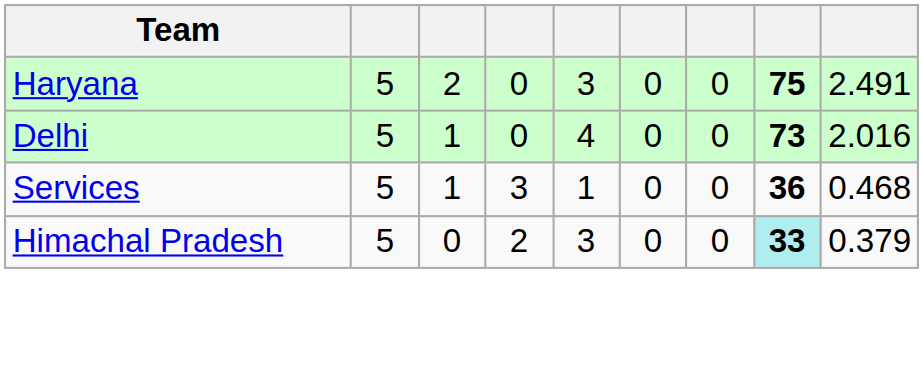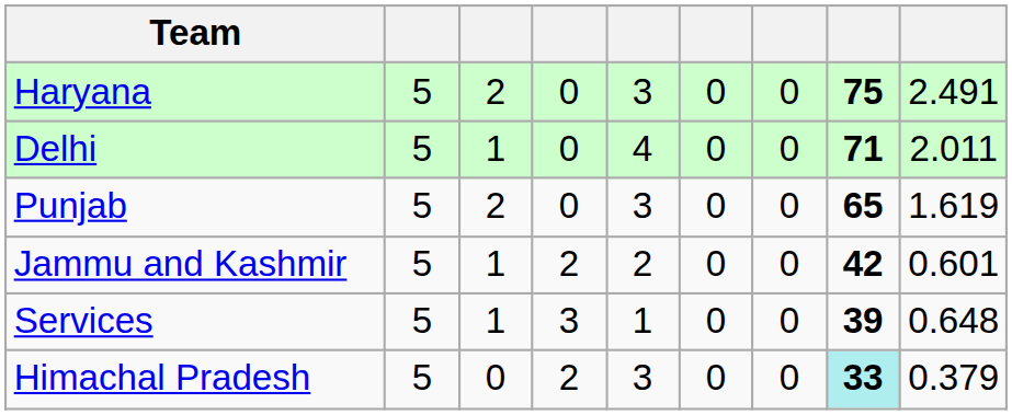Delhi | column 8: 73 -> 71
Delhi | column 9: 2.016 -> 2.011
+ row: Punjab | 5 | 2 | 0 | 3 | 0 | 0 | 65 | 1.619
+ row: Jammu and Kashmir | 5 | 1 | 2 | 2 | 0 | 0 | 42 | 0.601
Services | column 8: 36 -> 39
Services | column 9: 0.468 -> 0.648
